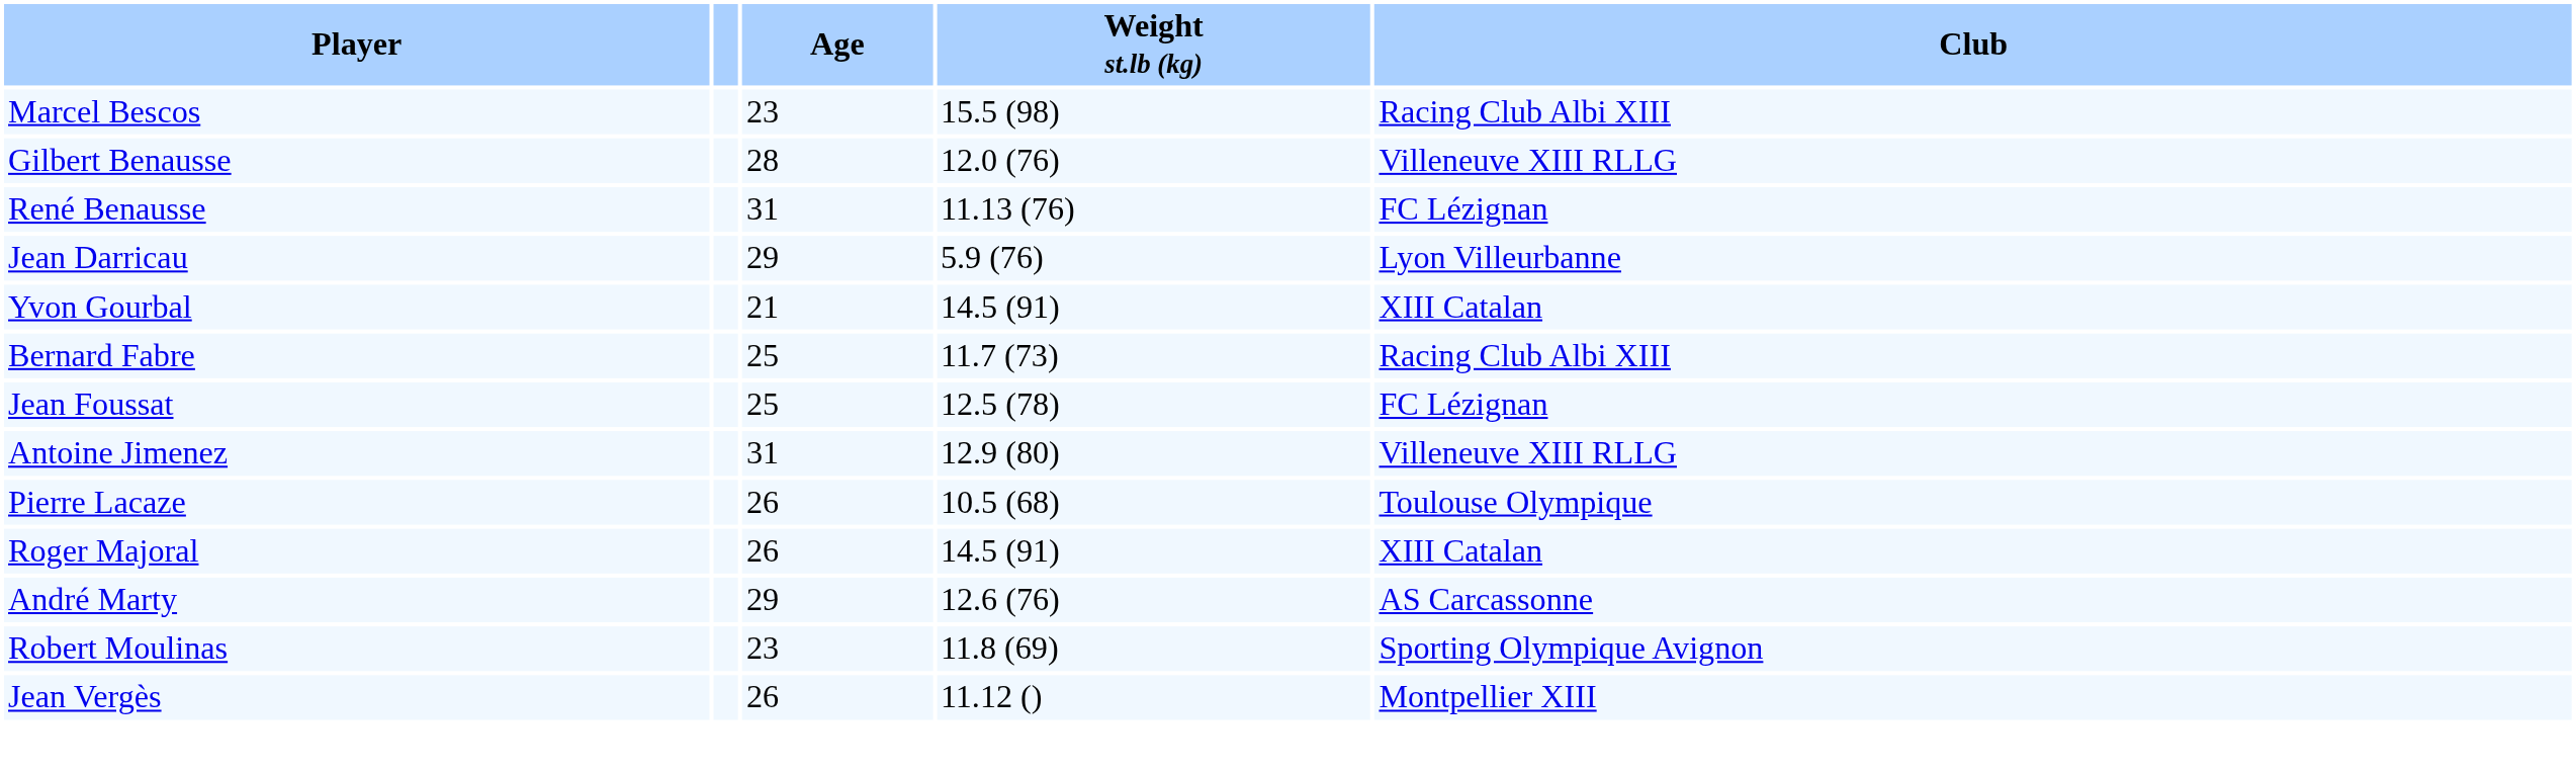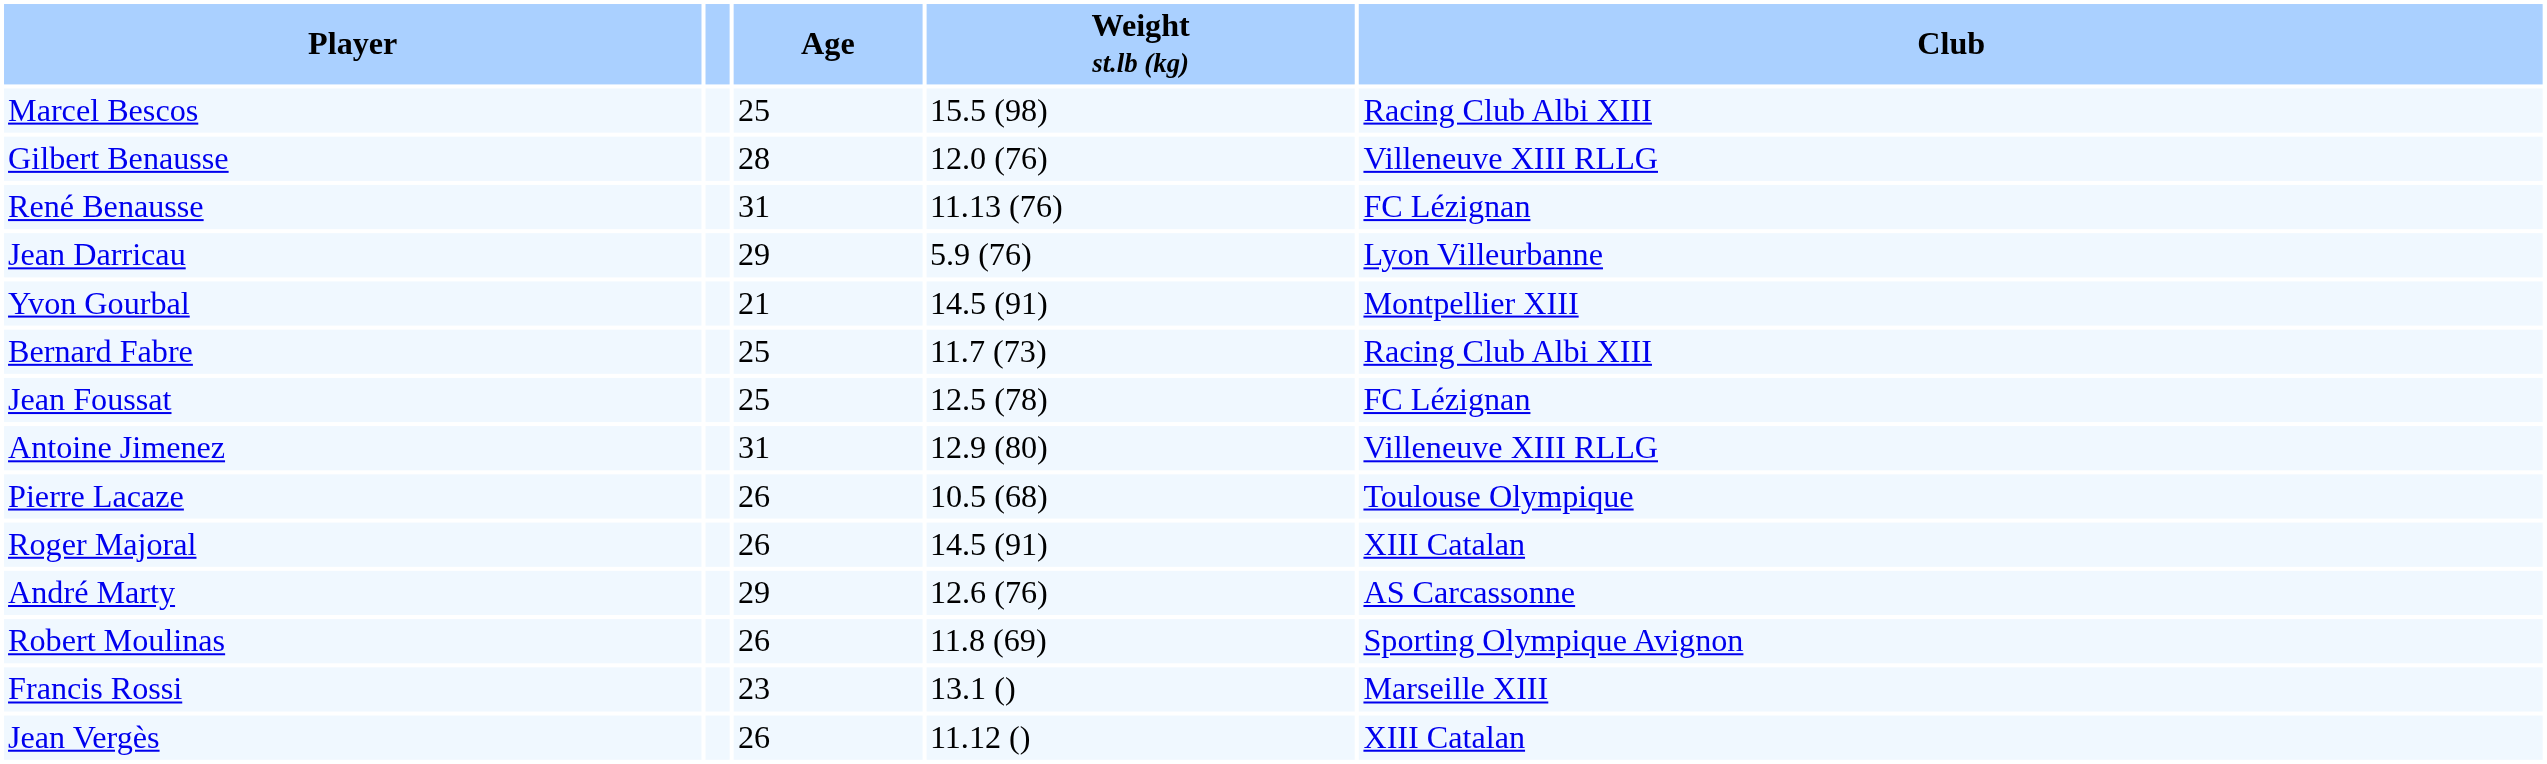Marcel Bescos | Age: 23 -> 25
Yvon Gourbal | Club: XIII Catalan -> Montpellier XIII
Robert Moulinas | Age: 23 -> 26
+ row: Francis Rossi | 23 | 13.1 () | Marseille XIII
Jean Vergès | Club: Montpellier XIII -> XIII Catalan
